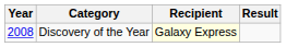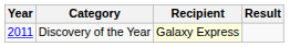Discovery of the Year | Year: 2008 -> 2011
